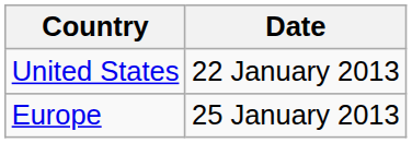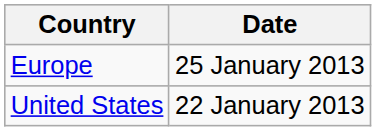rows swapped: Europe <-> United States
